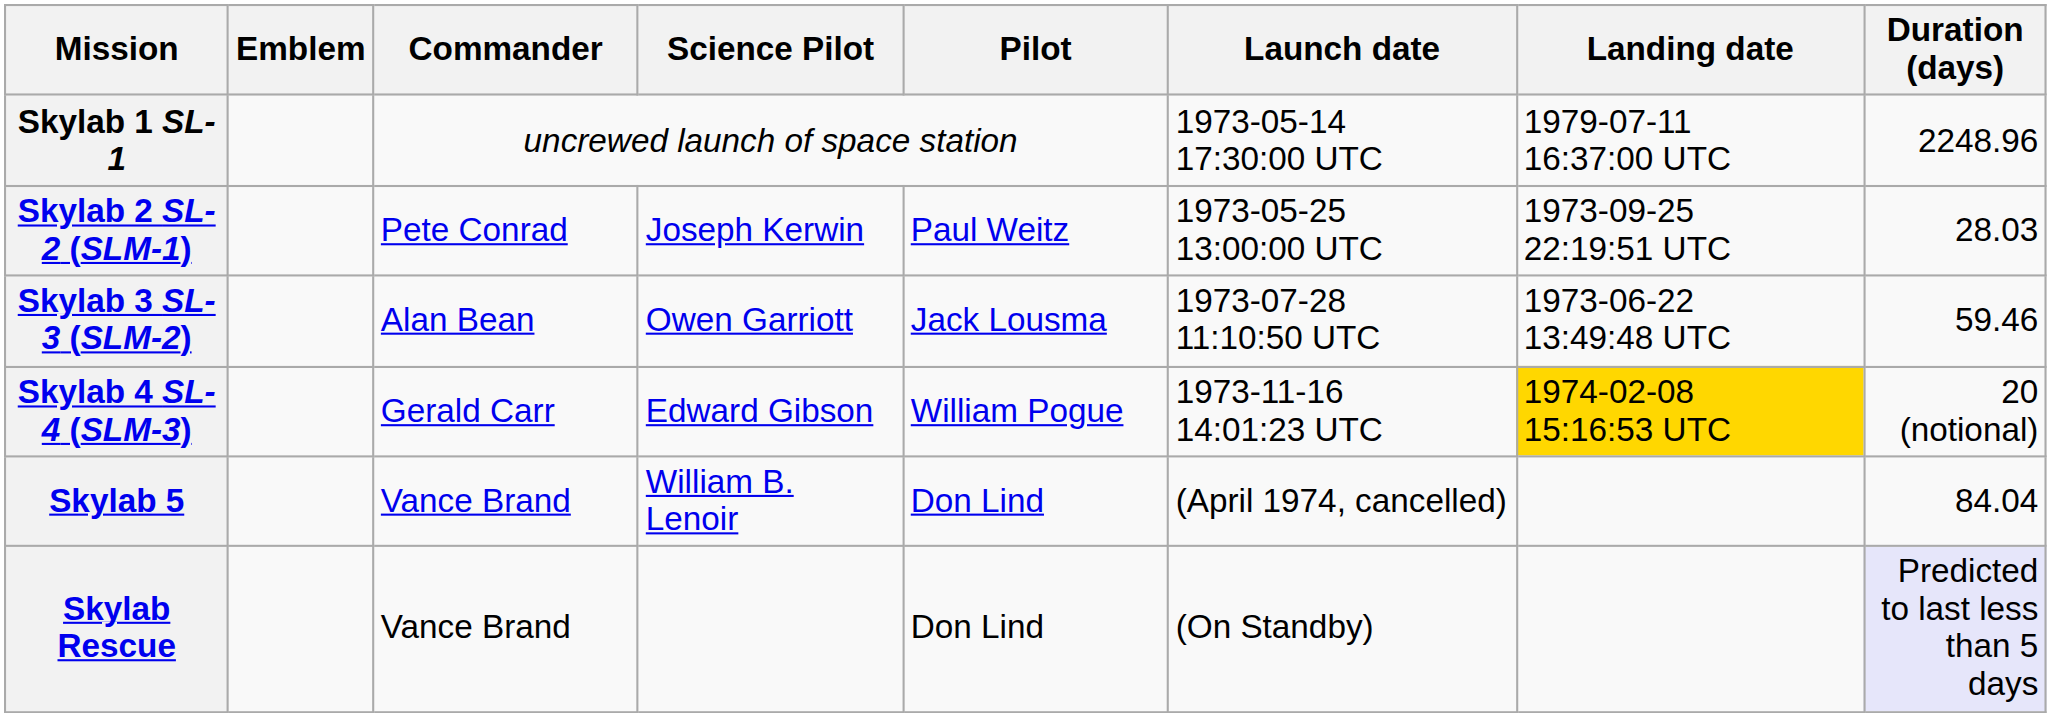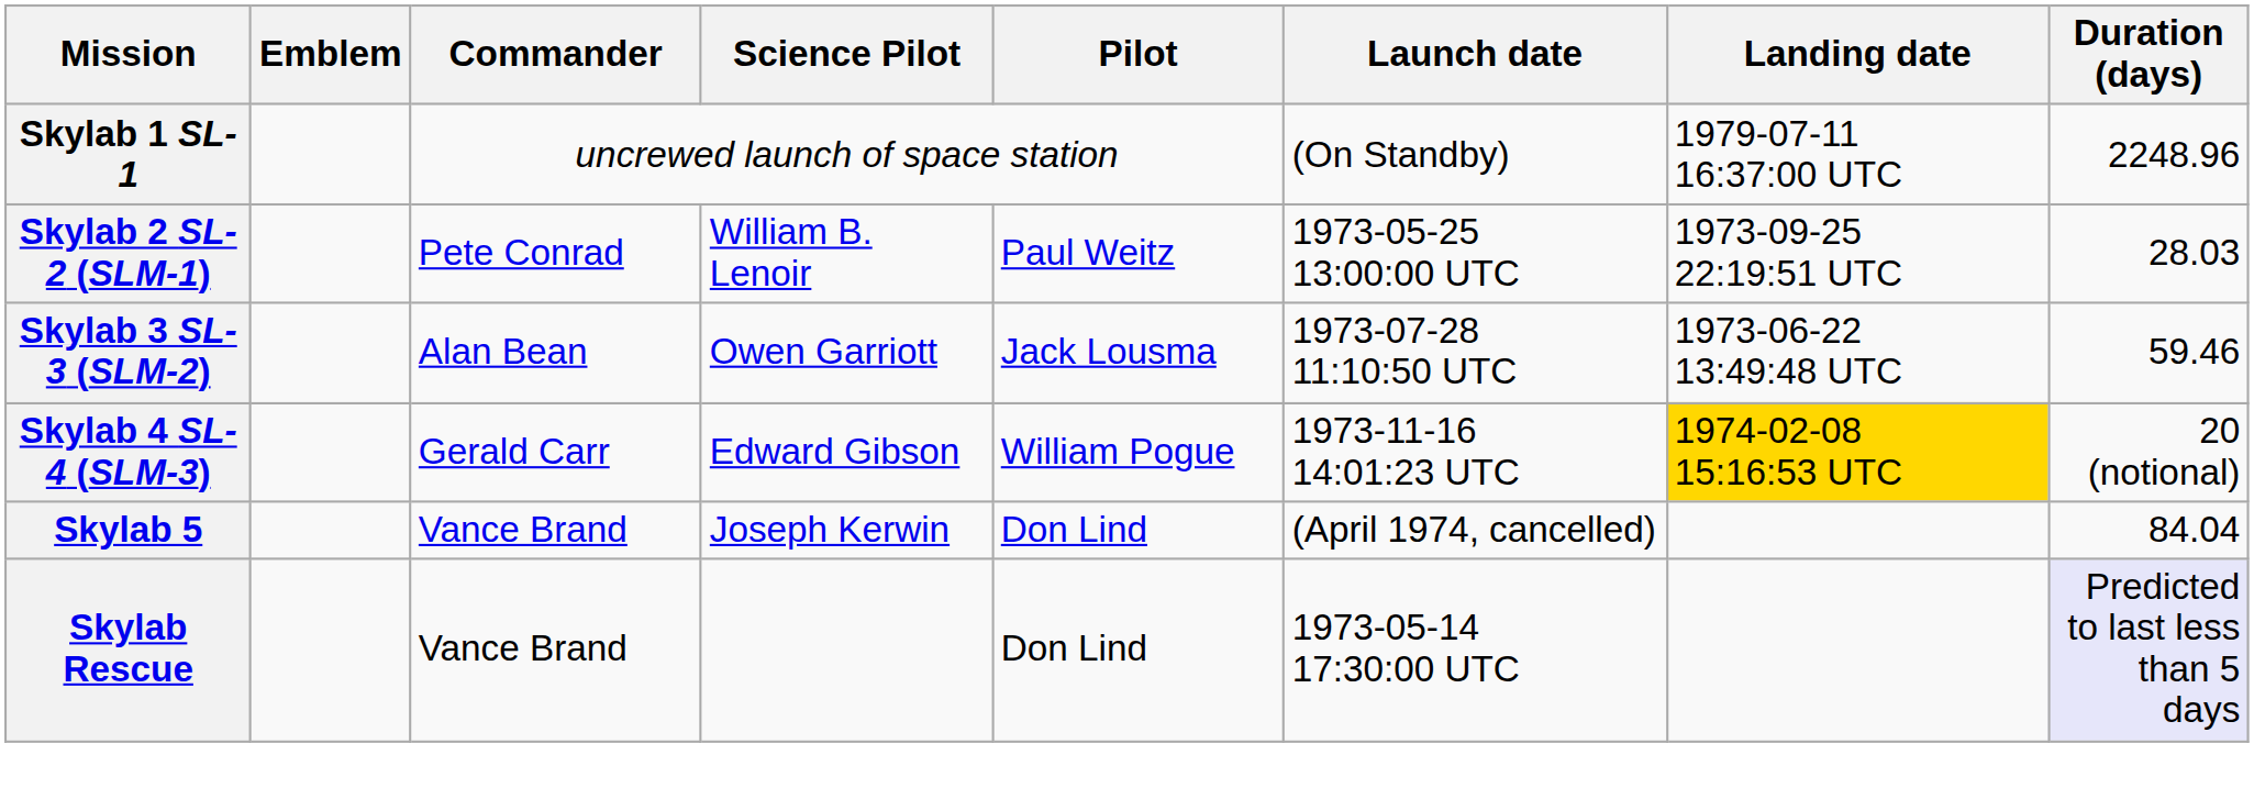Skylab 1 SL-1 | Launch date: 1973-05-14 17:30:00 UTC -> (On Standby)
Skylab 2 SL-2 (SLM-1) | Science Pilot: Joseph Kerwin -> William B. Lenoir
Skylab 5 | Science Pilot: William B. Lenoir -> Joseph Kerwin
Skylab Rescue | Launch date: (On Standby) -> 1973-05-14 17:30:00 UTC
